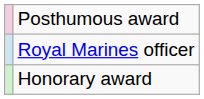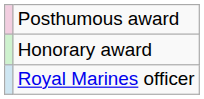rows swapped: Royal Marines officer <-> Honorary award
